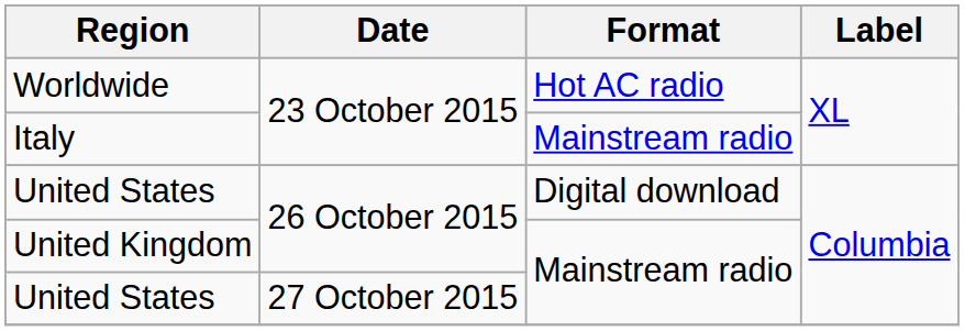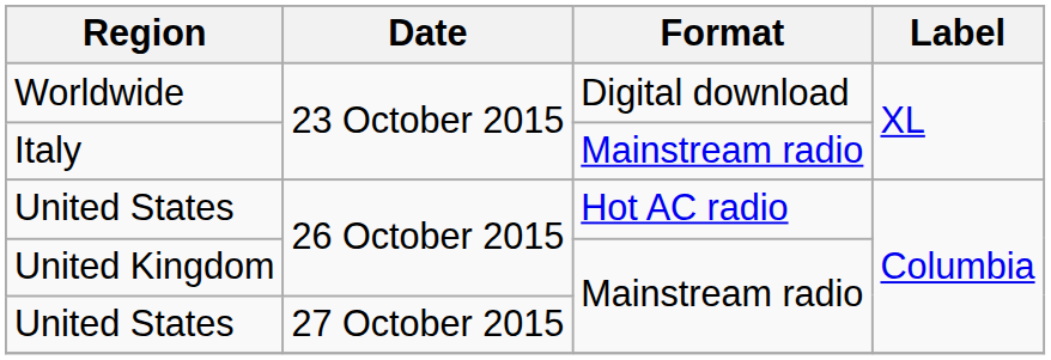Worldwide | Format: Hot AC radio -> Digital download
United States / 26 October 2015 | Format: Digital download -> Hot AC radio
